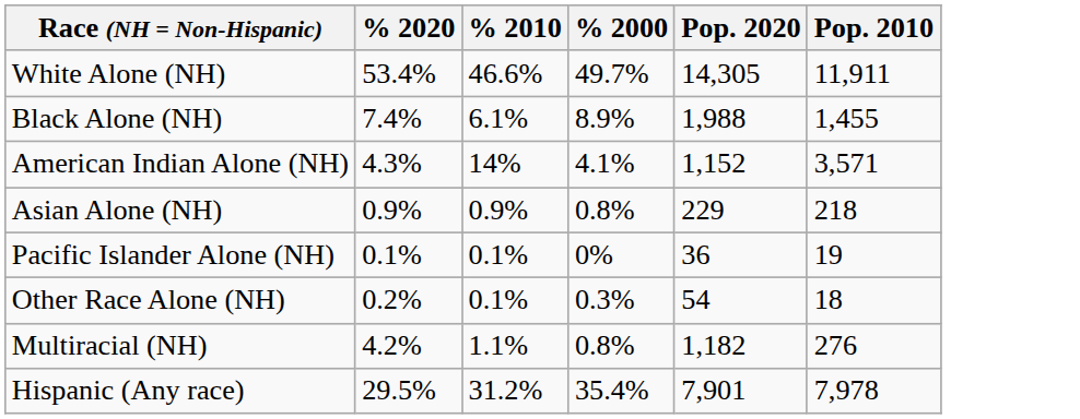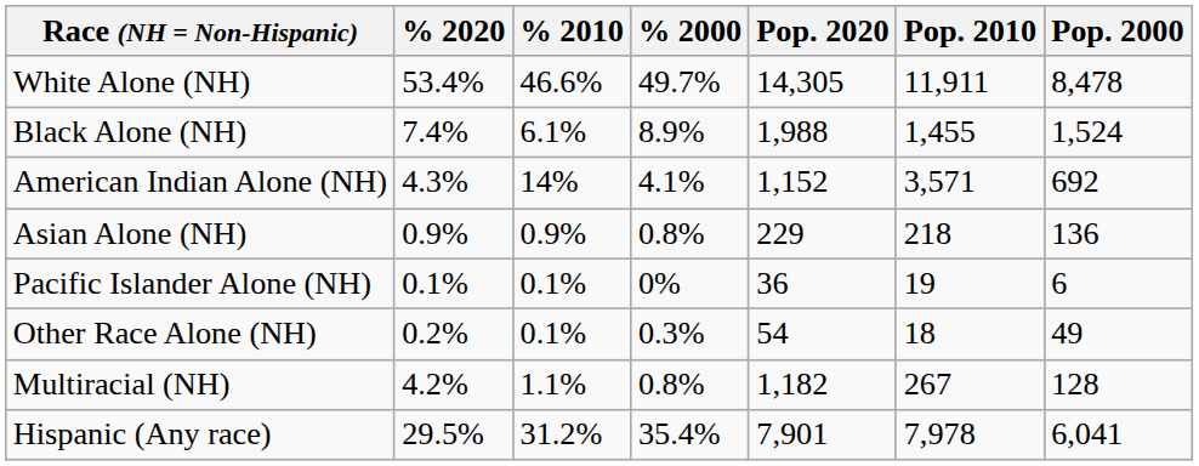+ column: Pop. 2000 | 8,478 | 1,524 | 692 | 136 | 6 | 49 | 128 | 6,041
Multiracial (NH) | Pop. 2010: 276 -> 267
